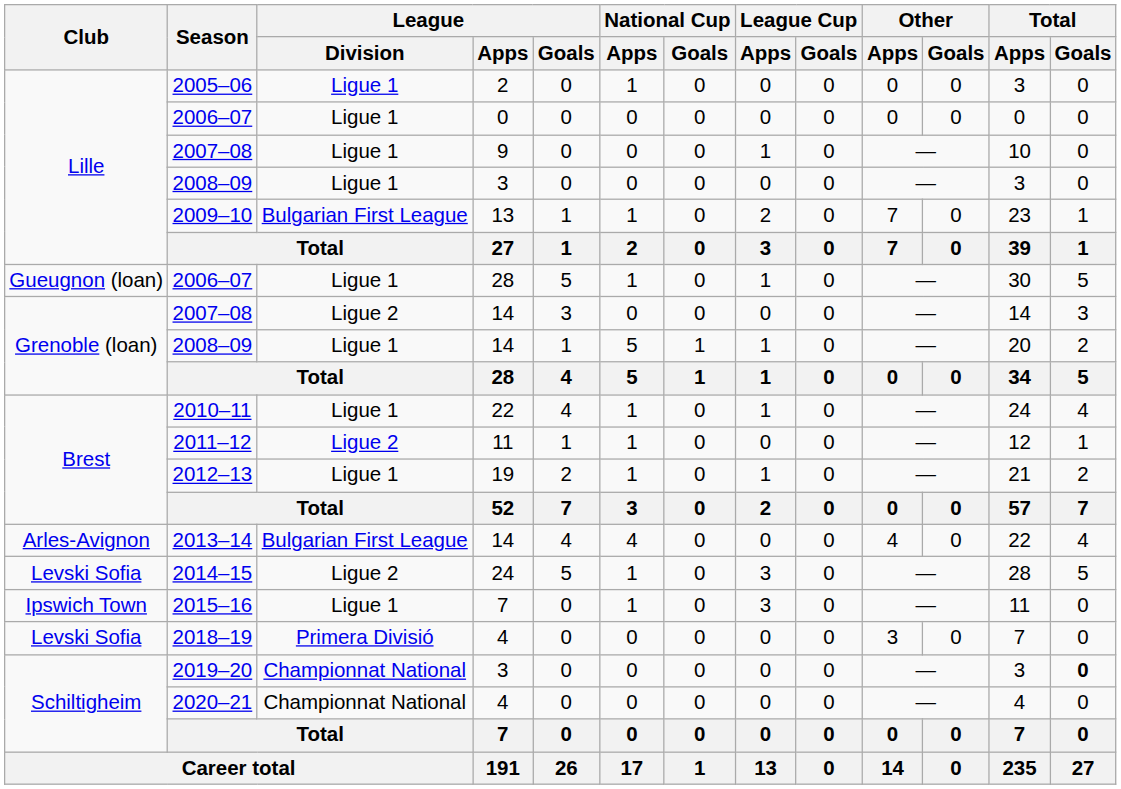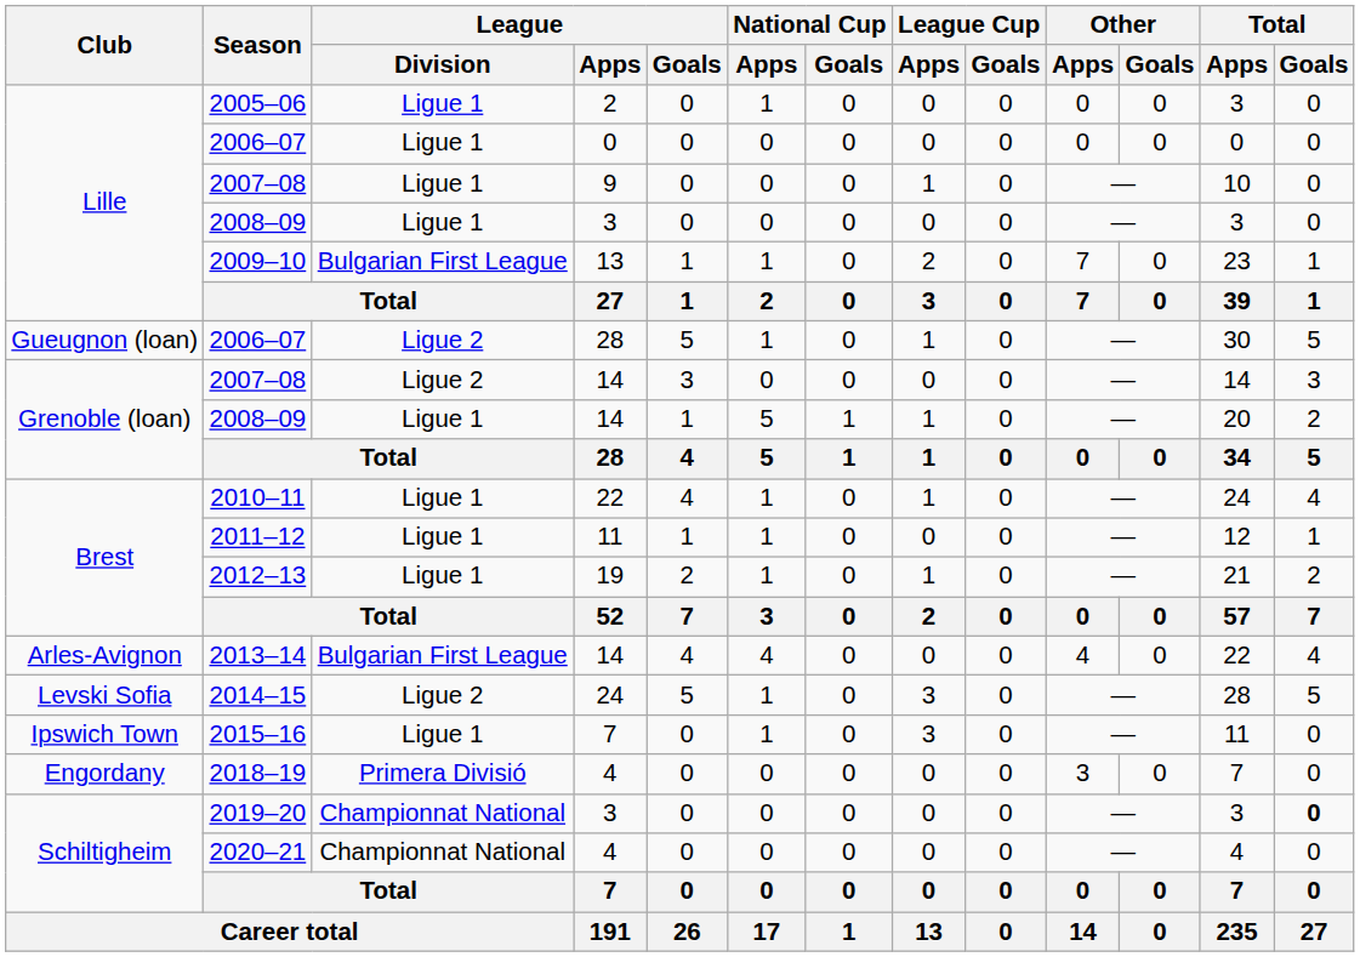2006–07 / 28 | League / Division: Ligue 1 -> Ligue 2
2011–12 | League / Division: Ligue 2 -> Ligue 1
2018–19 | Club: Levski Sofia -> Engordany
